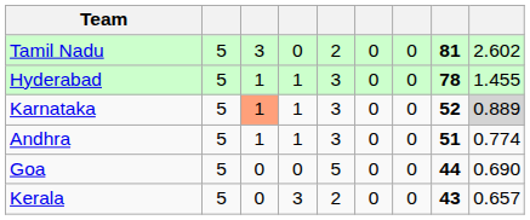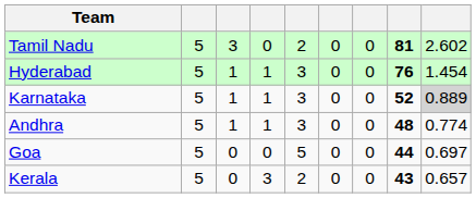Hyderabad | column 8: 78 -> 76
Hyderabad | column 9: 1.455 -> 1.454
Karnataka | column 3: lightsalmon background -> no background
Andhra | column 8: 51 -> 48
Goa | column 9: 0.690 -> 0.697
